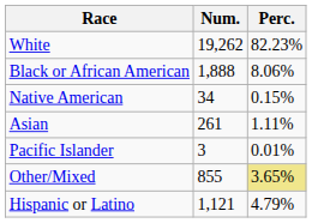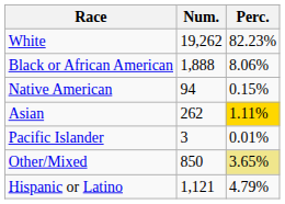Native American | Num.: 34 -> 94
Asian | Num.: 261 -> 262
Asian | Perc.: no background -> gold background
Other/Mixed | Num.: 855 -> 850
